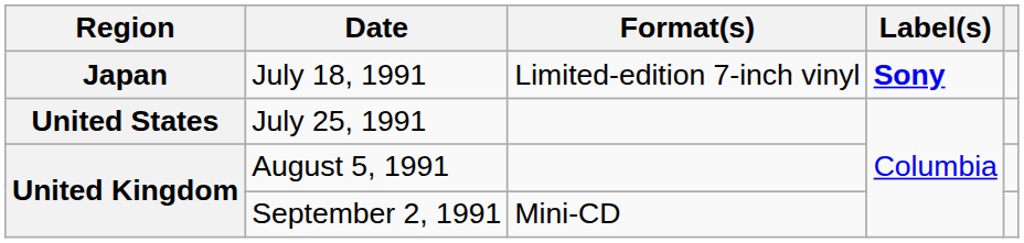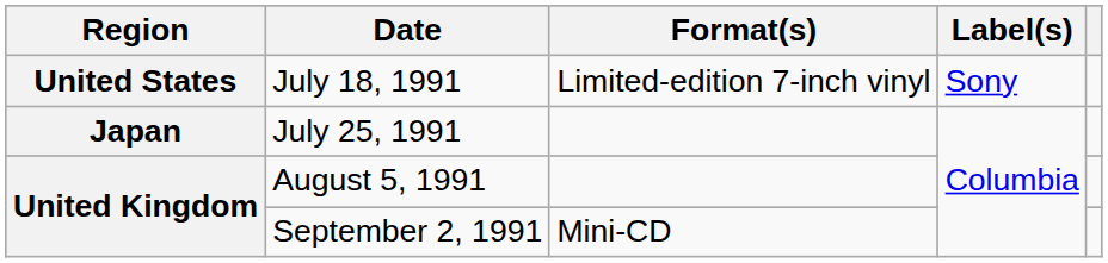July 18, 1991 | Region: Japan -> United States
July 18, 1991 | Label(s): bold -> normal
July 25, 1991 | Region: United States -> Japan
